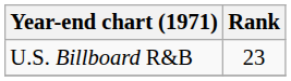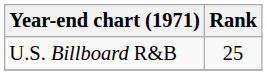U.S. Billboard R&B | Rank: 23 -> 25
